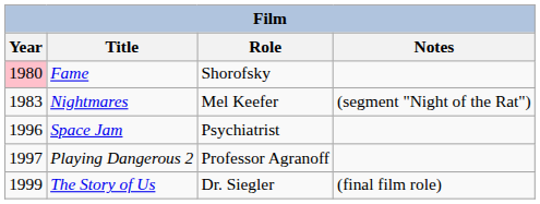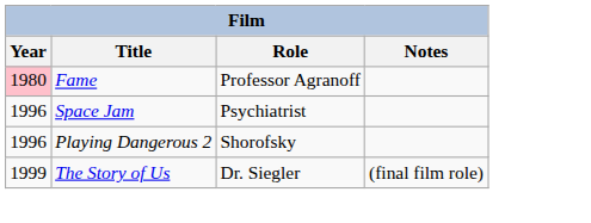Fame | Role: Shorofsky -> Professor Agranoff
- row: 1983 | Nightmares | Mel Keefer | (segment "Night of the Rat")
Playing Dangerous 2 | Year: 1997 -> 1996
Playing Dangerous 2 | Role: Professor Agranoff -> Shorofsky
